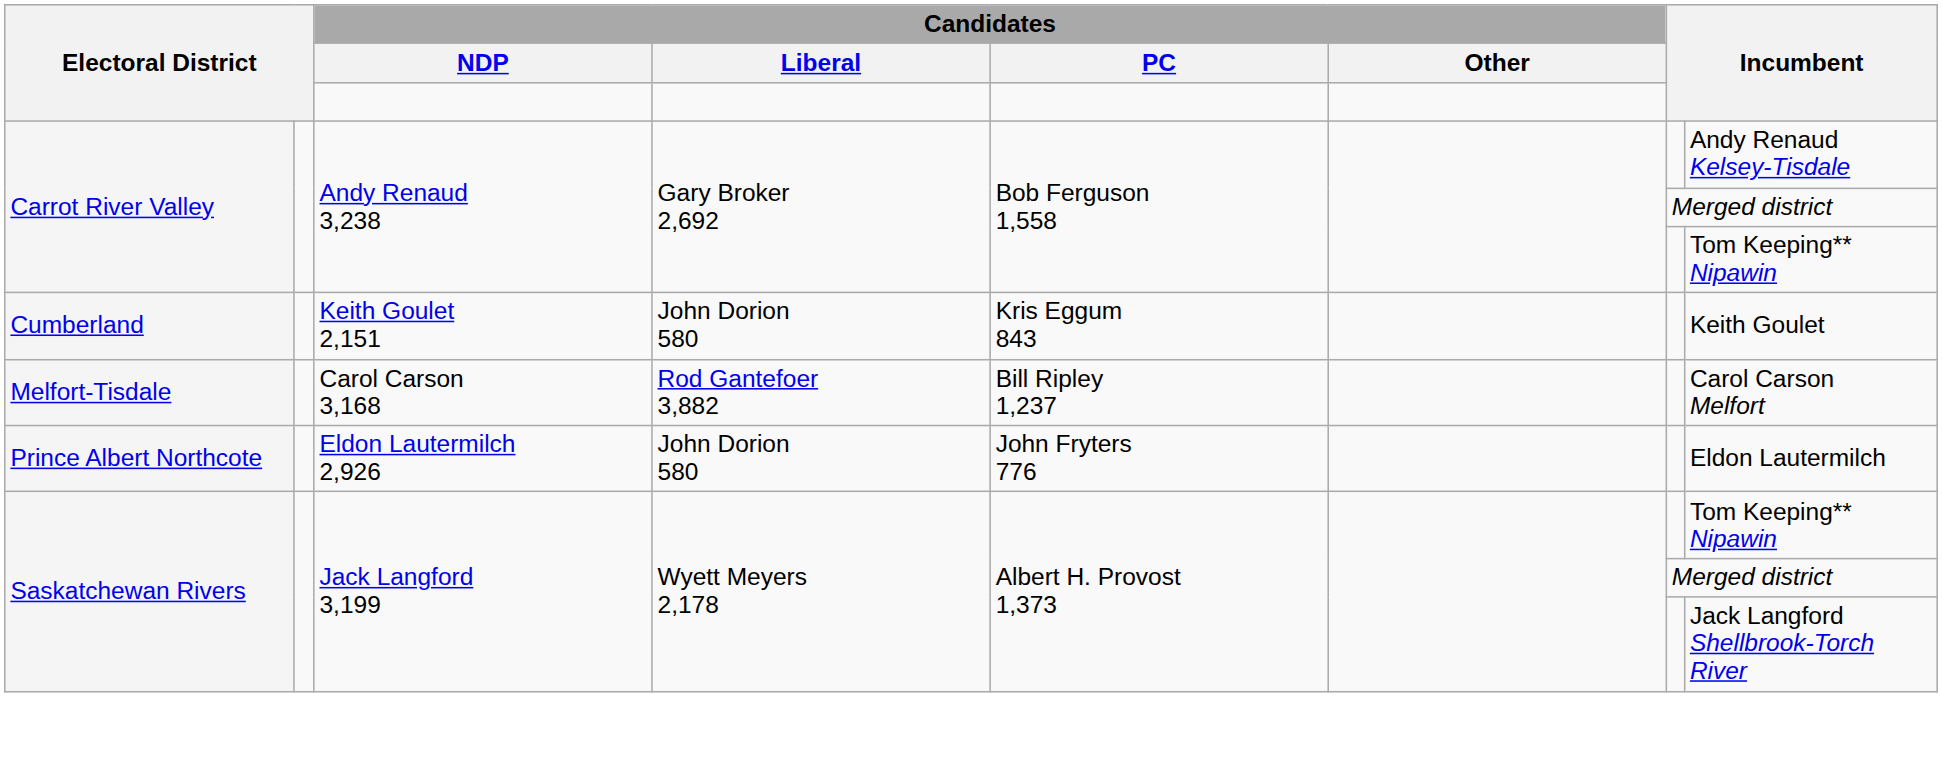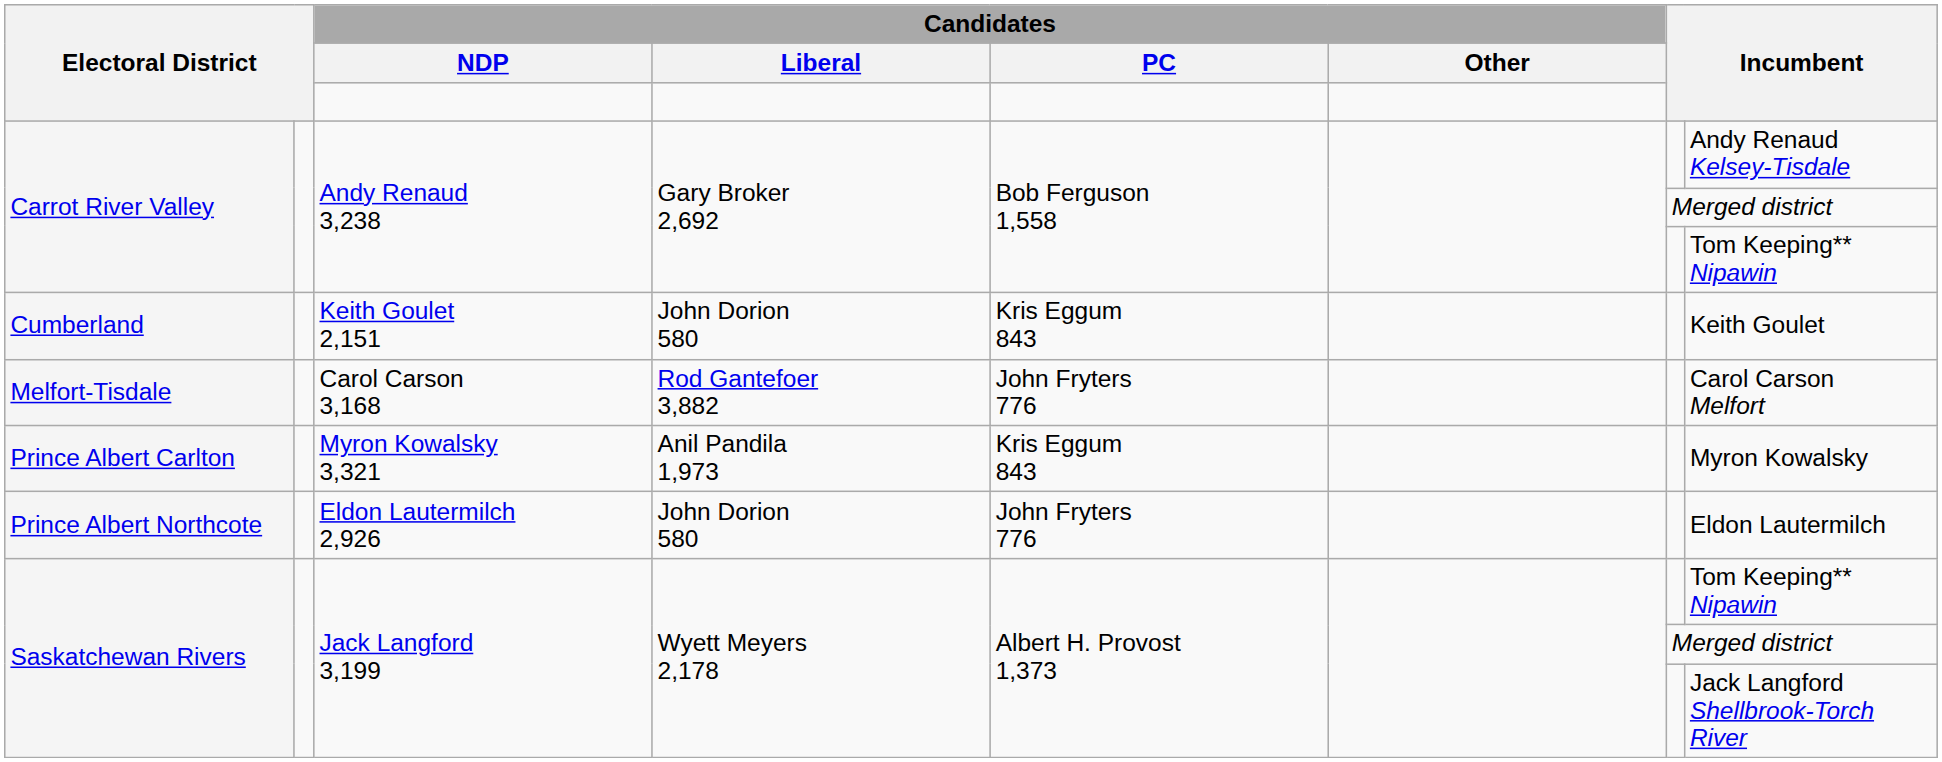Melfort-Tisdale | Candidates / PC: Bill Ripley 1,237 -> John Fryters 776
+ row: Prince Albert Carlton | Myron Kowalsky 3,321 | Anil Pandila 1,973 | Kris Eggum 843 | Myron Kowalsky
